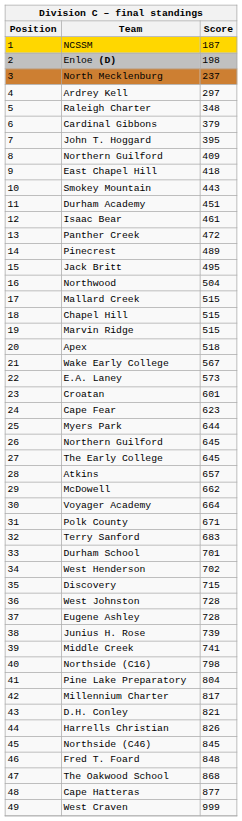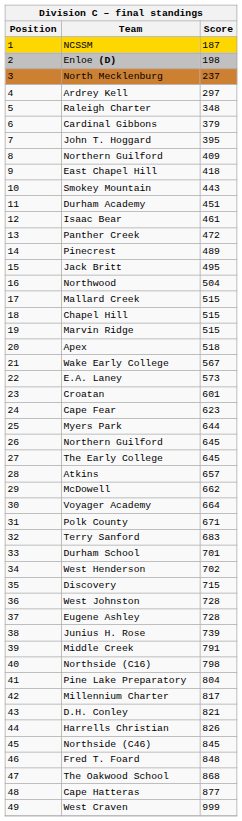Middle Creek | Score: 741 -> 791
